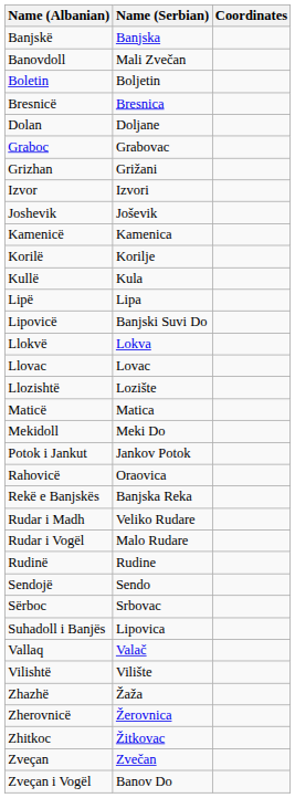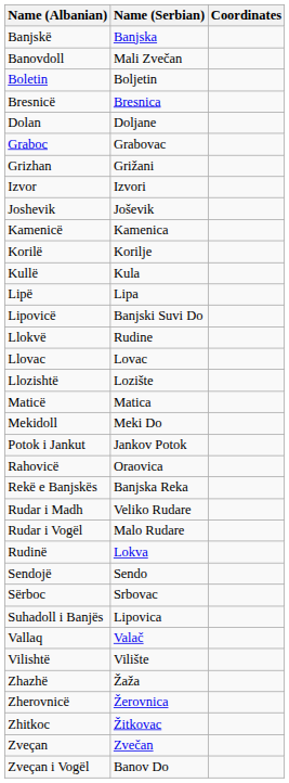Llokvë | Name (Serbian): Lokva -> Rudine
Rudinë | Name (Serbian): Rudine -> Lokva
